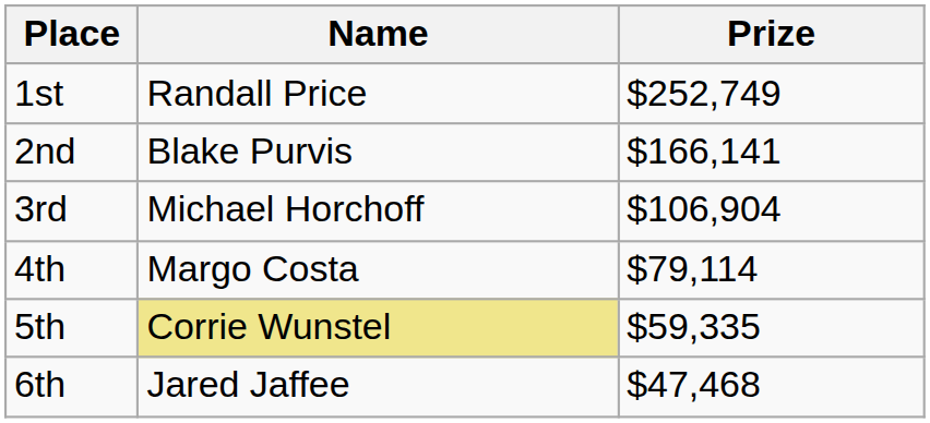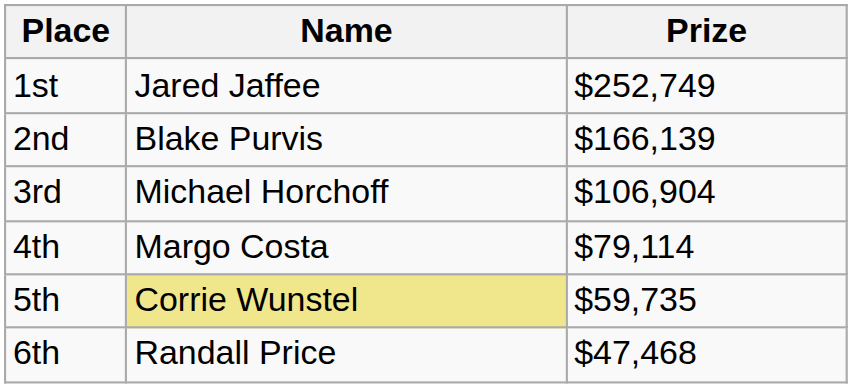1st | Name: Randall Price -> Jared Jaffee
2nd | Prize: $166,141 -> $166,139
5th | Prize: $59,335 -> $59,735
6th | Name: Jared Jaffee -> Randall Price
